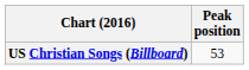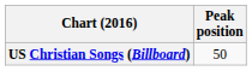US Christian Songs (Billboard) | Peak position: 53 -> 50
